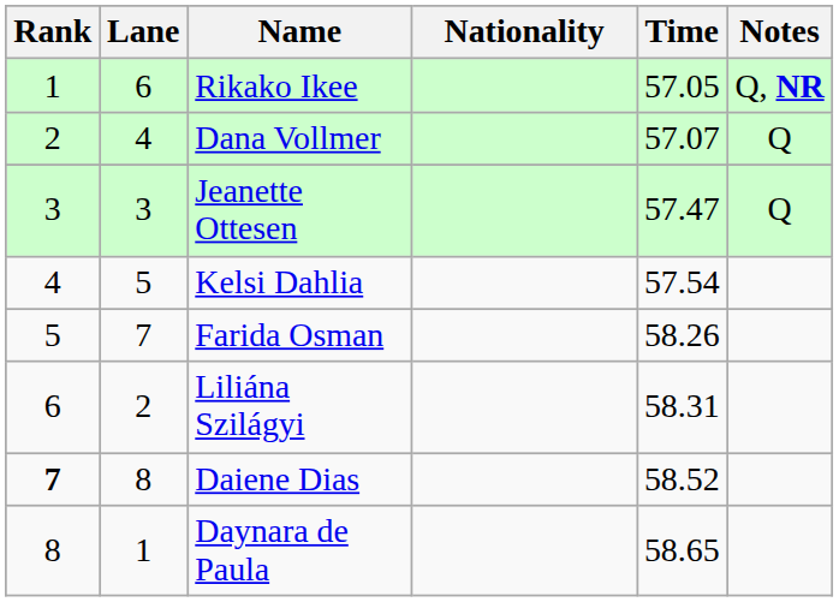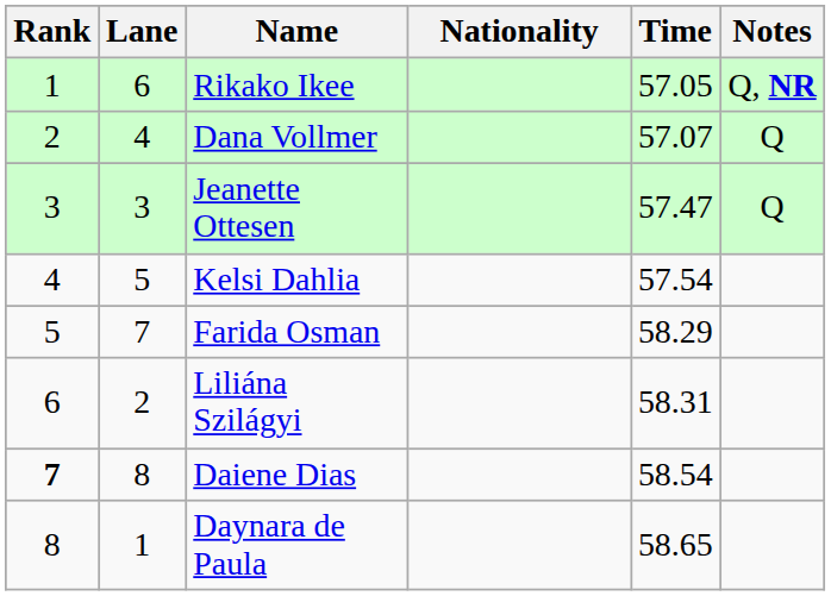Farida Osman | Time: 58.26 -> 58.29
Daiene Dias | Time: 58.52 -> 58.54
